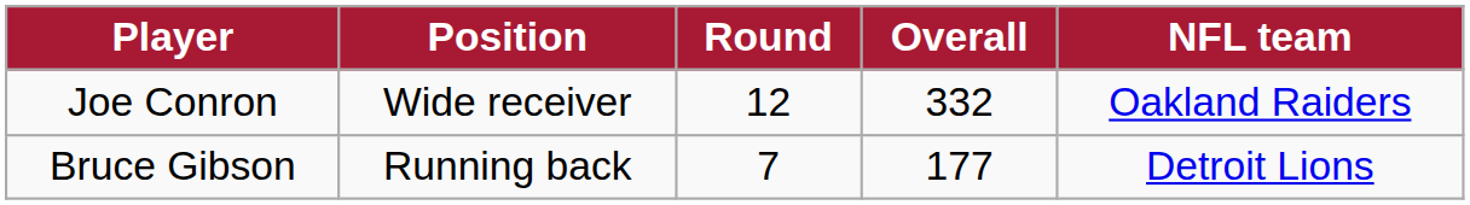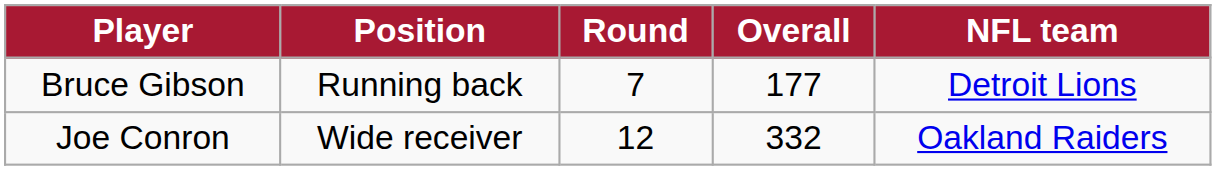rows swapped: Bruce Gibson <-> Joe Conron
